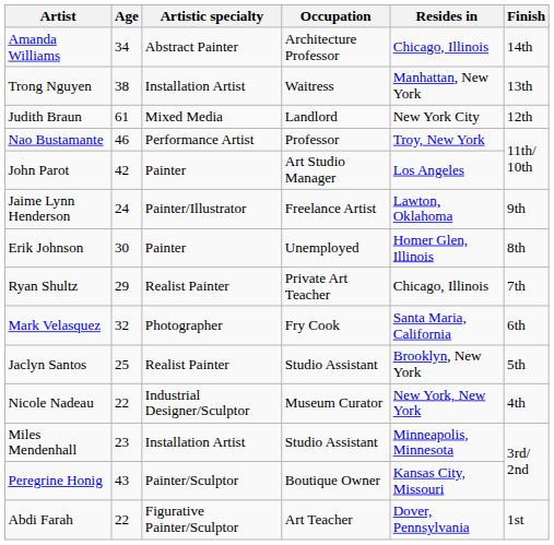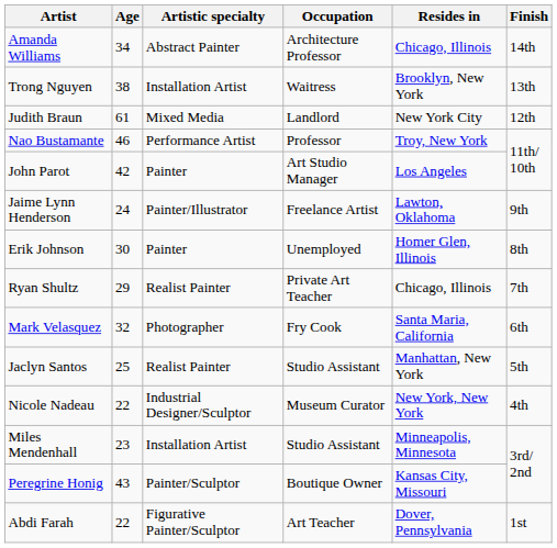Trong Nguyen | Resides in: Manhattan, New York -> Brooklyn, New York
Jaclyn Santos | Resides in: Brooklyn, New York -> Manhattan, New York
